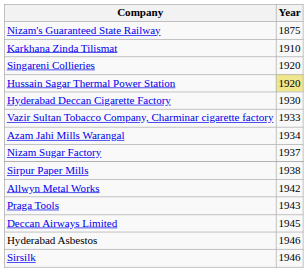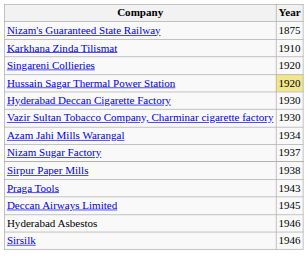Vazir Sultan Tobacco Company, Charminar cigarette factory | Year: 1933 -> 1930
- row: Allwyn Metal Works | 1942
